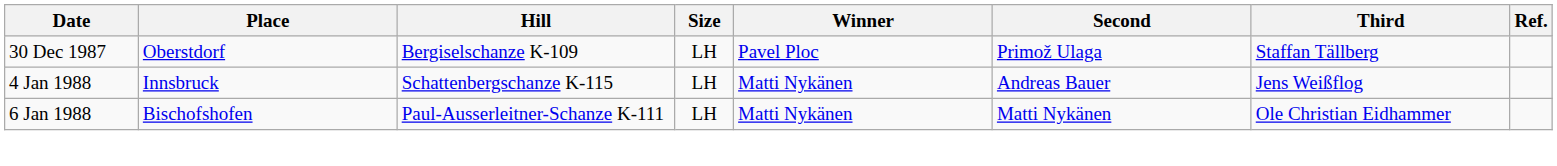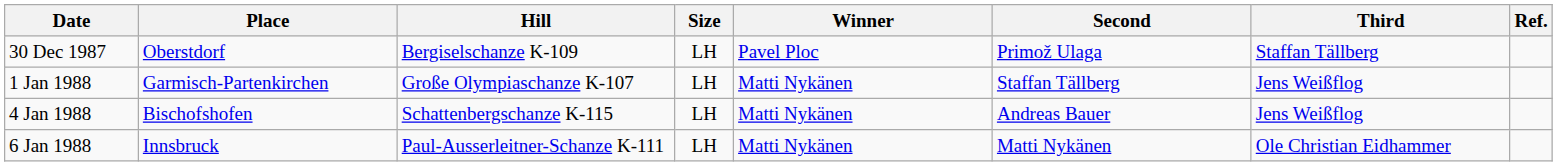+ row: 1 Jan 1988 | Garmisch-Partenkirchen | Große Olympiaschanze K-107 | LH | Matti Nykänen | Staffan Tällberg | Jens Weißflog
4 Jan 1988 | Place: Innsbruck -> Bischofshofen
6 Jan 1988 | Place: Bischofshofen -> Innsbruck
